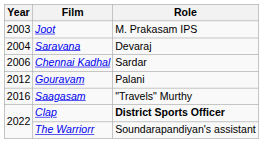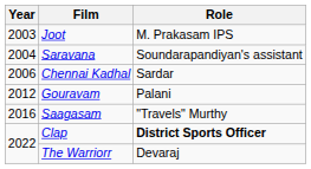Saravana | Role: Devaraj -> Soundarapandiyan's assistant
The Warriorr | Role: Soundarapandiyan's assistant -> Devaraj
